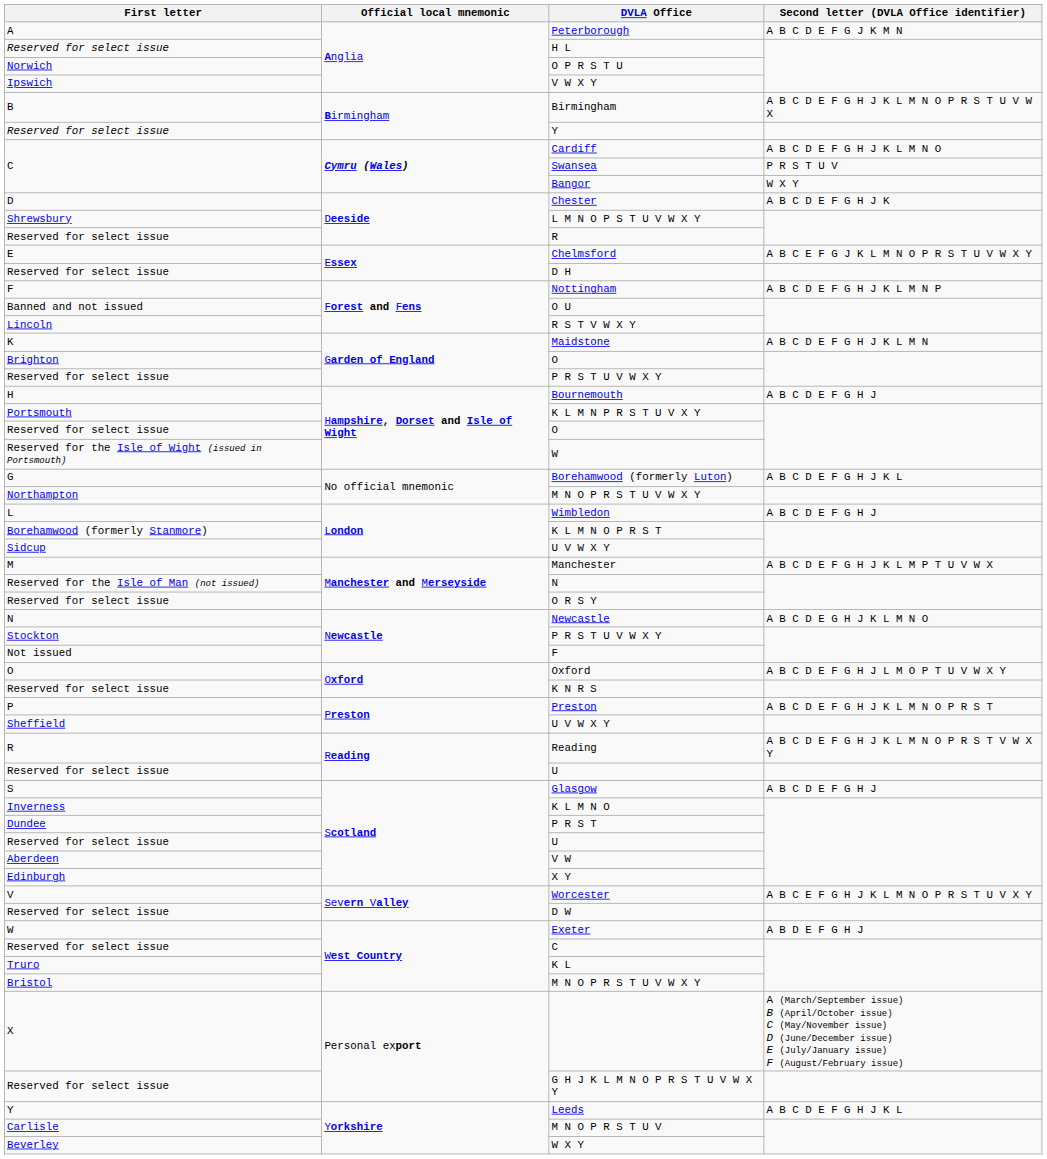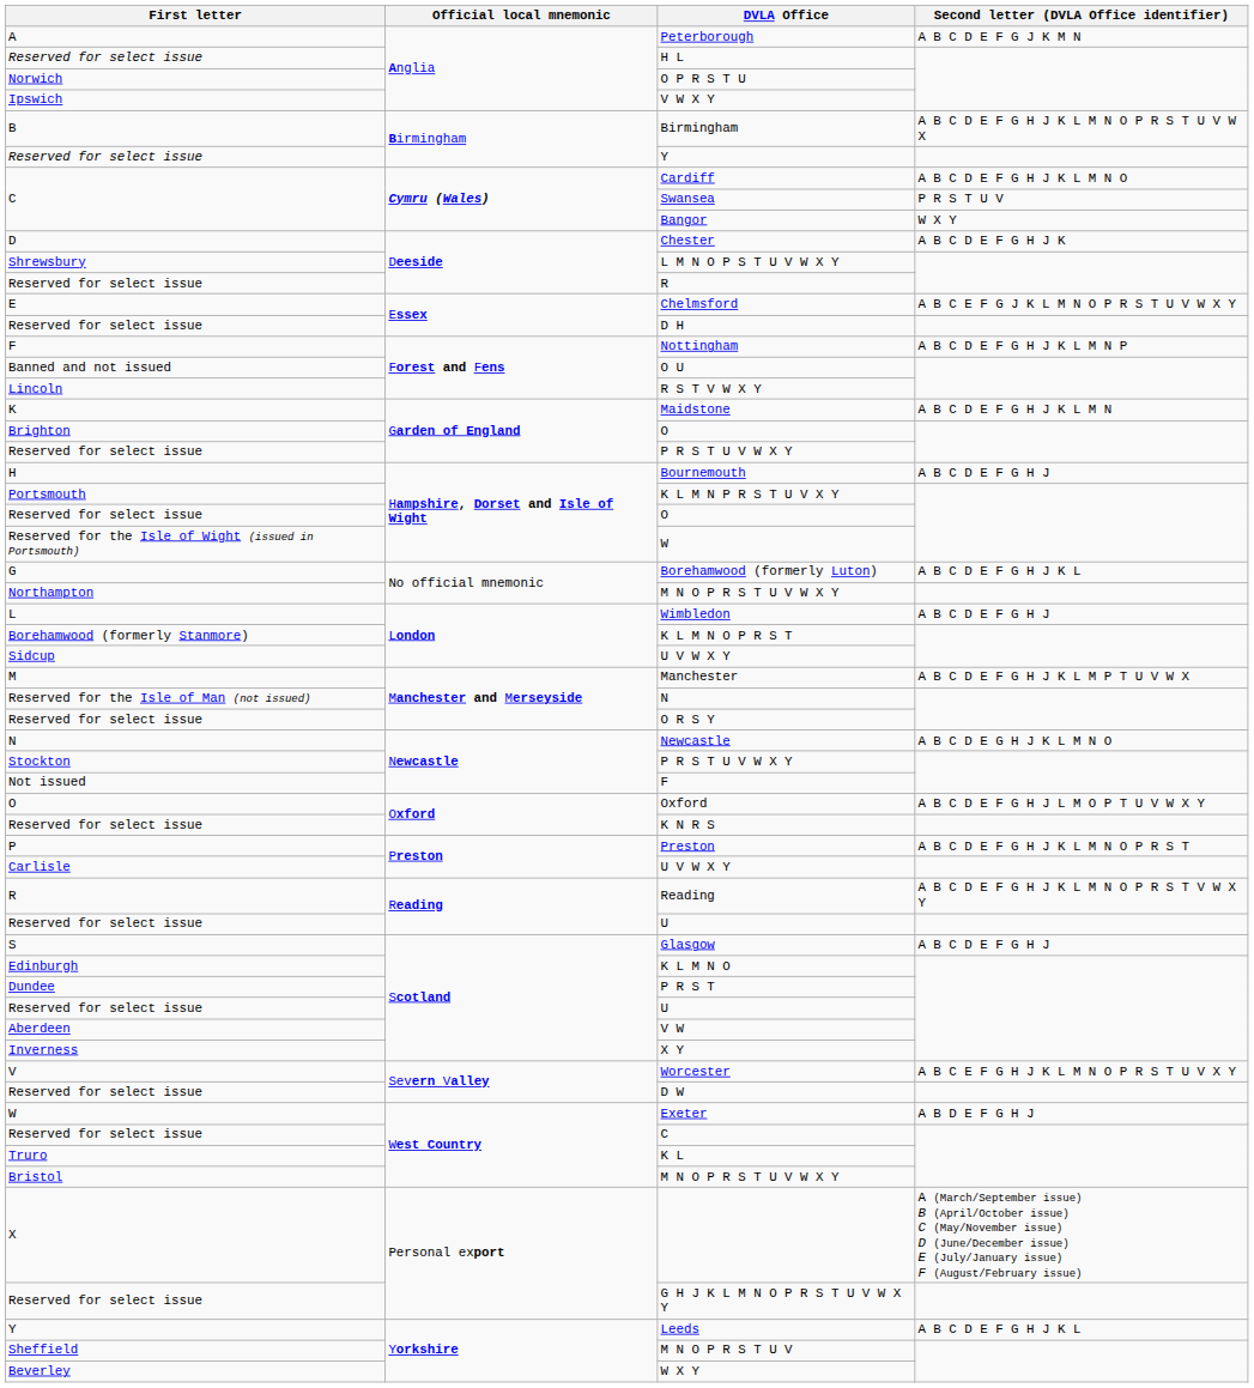Preston / U V W X Y | First letter: Sheffield -> Carlisle
K L M N O | First letter: Inverness -> Edinburgh
X Y | First letter: Edinburgh -> Inverness
M N O P R S T U V | First letter: Carlisle -> Sheffield
